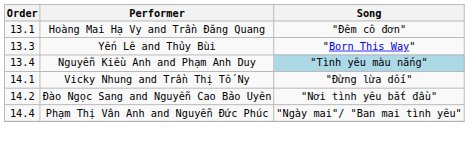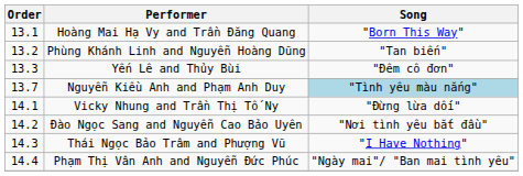Hoàng Mai Hạ Vy and Trần Đăng Quang | Song: "Đêm cô đơn" -> "Born This Way"
+ row: 13.2 | Phùng Khánh Linh and Nguyễn Hoàng Dũng | "Tan biến"
Yến Lê and Thủy Bùi | Song: "Born This Way" -> "Đêm cô đơn"
Nguyễn Kiều Anh and Phạm Anh Duy | Order: 13.4 -> 13.7
+ row: 14.3 | Thái Ngọc Bảo Trâm and Phượng Vũ | "I Have Nothing"
